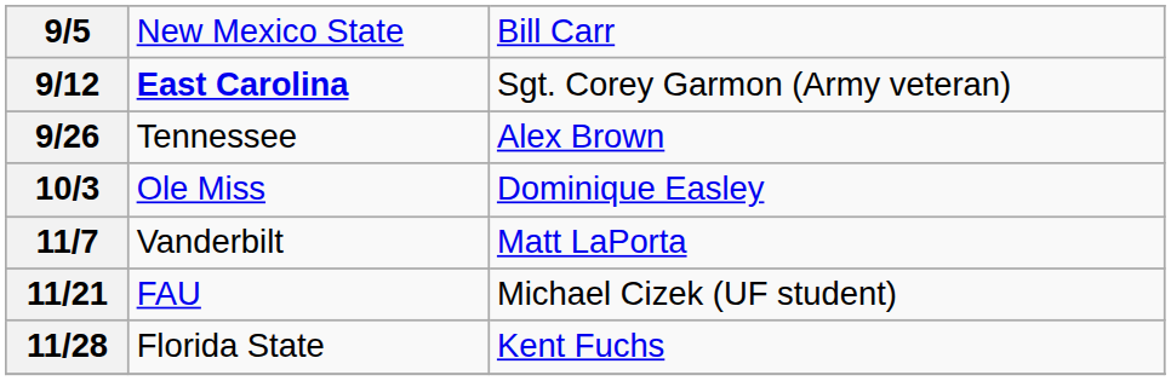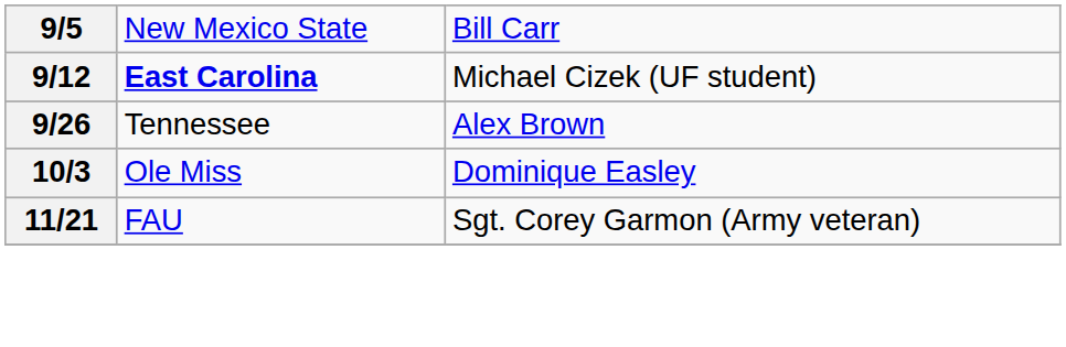9/12 | column 3: Sgt. Corey Garmon (Army veteran) -> Michael Cizek (UF student)
- row: 11/7 | Vanderbilt | Matt LaPorta
11/21 | column 3: Michael Cizek (UF student) -> Sgt. Corey Garmon (Army veteran)
- row: 11/28 | Florida State | Kent Fuchs
